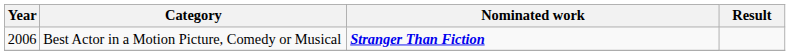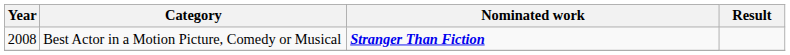Best Actor in a Motion Picture, Comedy or Musical | Year: 2006 -> 2008
